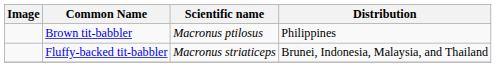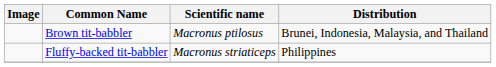Brown tit-babbler | Distribution: Philippines -> Brunei, Indonesia, Malaysia, and Thailand
Fluffy-backed tit-babbler | Distribution: Brunei, Indonesia, Malaysia, and Thailand -> Philippines
